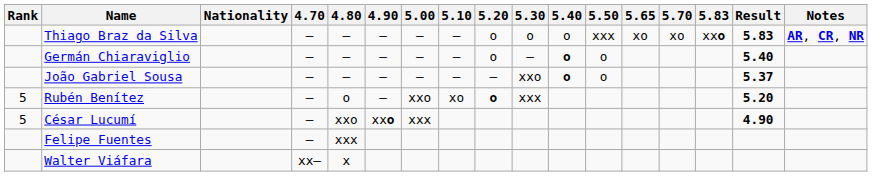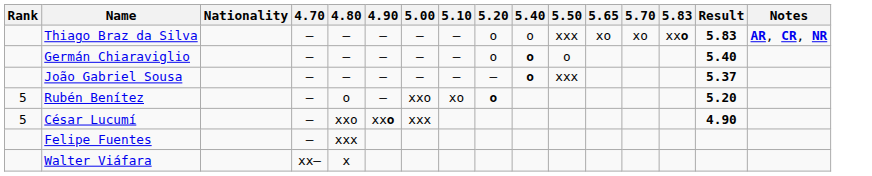- column: 5.30 | o | – | xxo | xxx
João Gabriel Sousa | 5.50: o -> xxx
